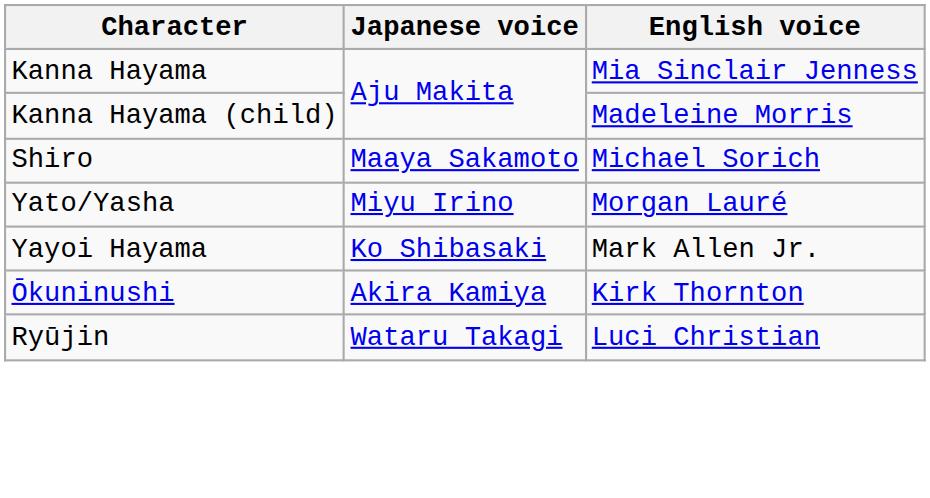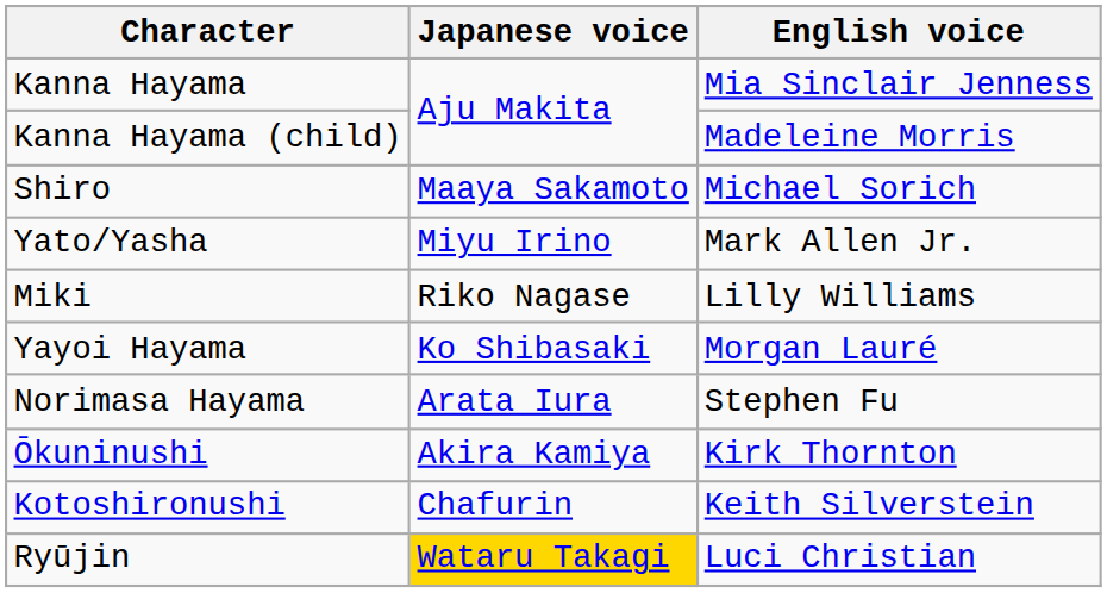Yato/Yasha | English voice: Morgan Lauré -> Mark Allen Jr.
+ row: Miki | Riko Nagase | Lilly Williams
Yayoi Hayama | English voice: Mark Allen Jr. -> Morgan Lauré
+ row: Norimasa Hayama | Arata Iura | Stephen Fu
+ row: Kotoshironushi | Chafurin | Keith Silverstein
Ryūjin | Japanese voice: no background -> gold background
